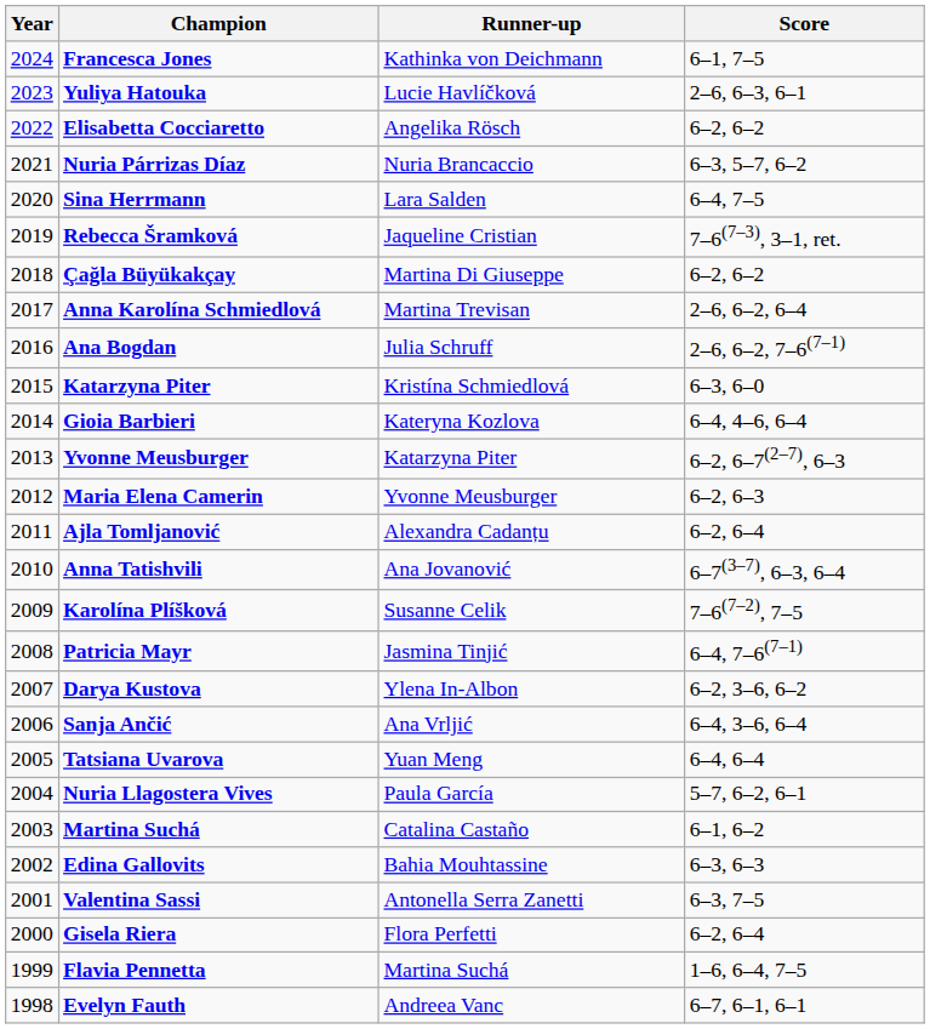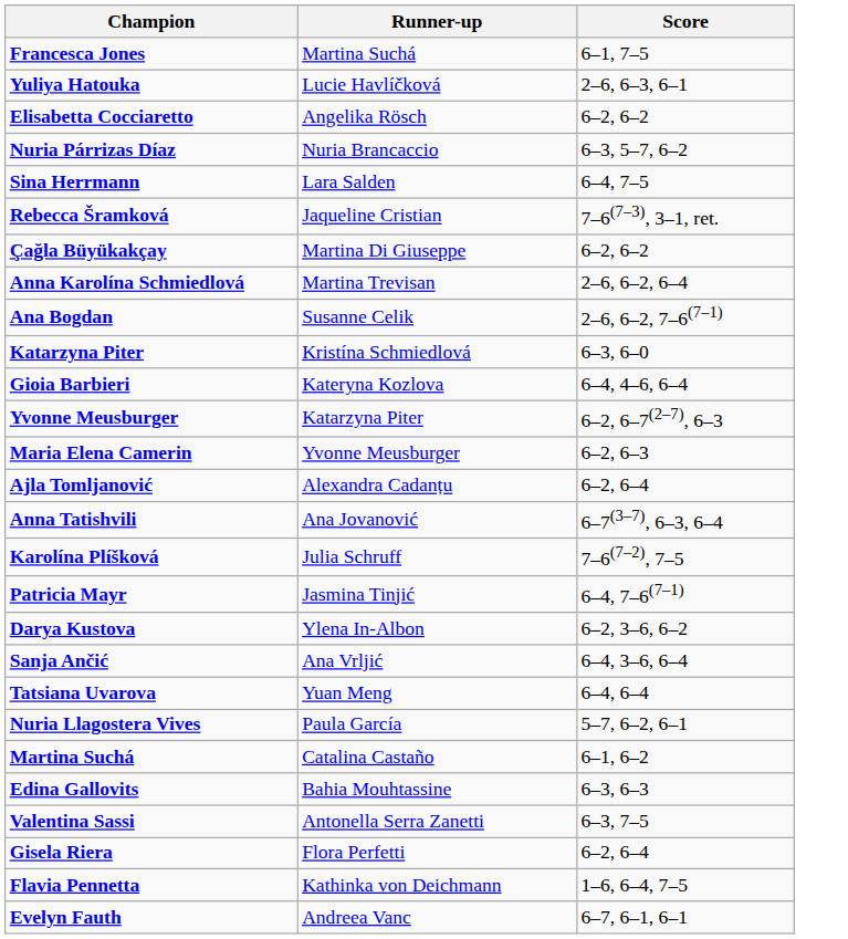- column: Year | 2024 | 2023 | 2022 | 2021 | 2020 | 2019 | 2018 | 2017 | 2016 | 2015 | 2014 | 2013 | 2012 | 2011 | 2010 | 2009 | 2008 | 2007 | 2006 | 2005 | 2004 | 2003 | 2002 | 2001 | 2000 | 1999 | 1998
Francesca Jones | Runner-up: Kathinka von Deichmann -> Martina Suchá
Ana Bogdan | Runner-up: Julia Schruff -> Susanne Celik
Karolína Plíšková | Runner-up: Susanne Celik -> Julia Schruff
Flavia Pennetta | Runner-up: Martina Suchá -> Kathinka von Deichmann
